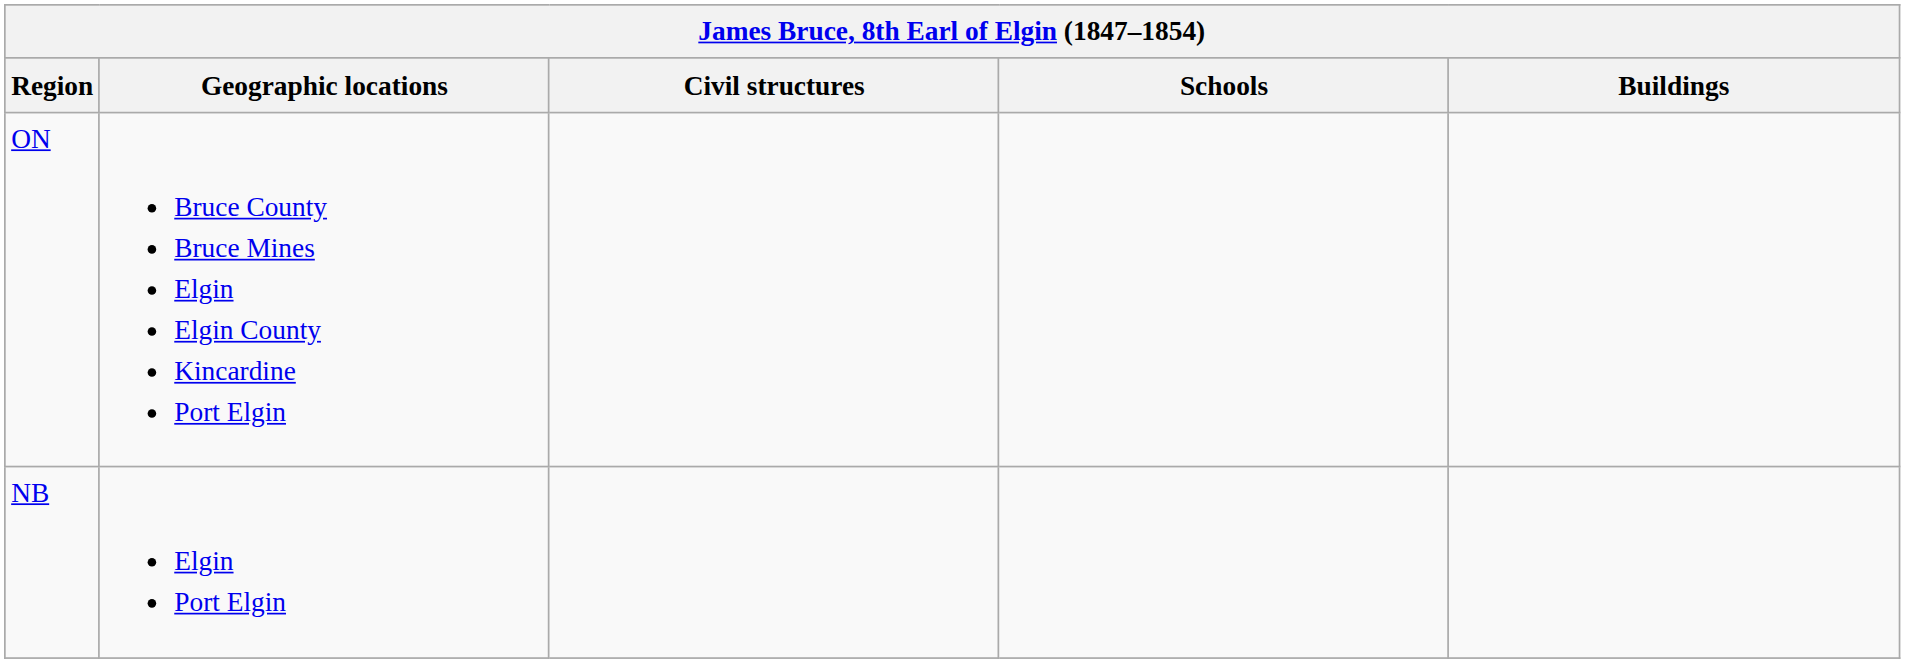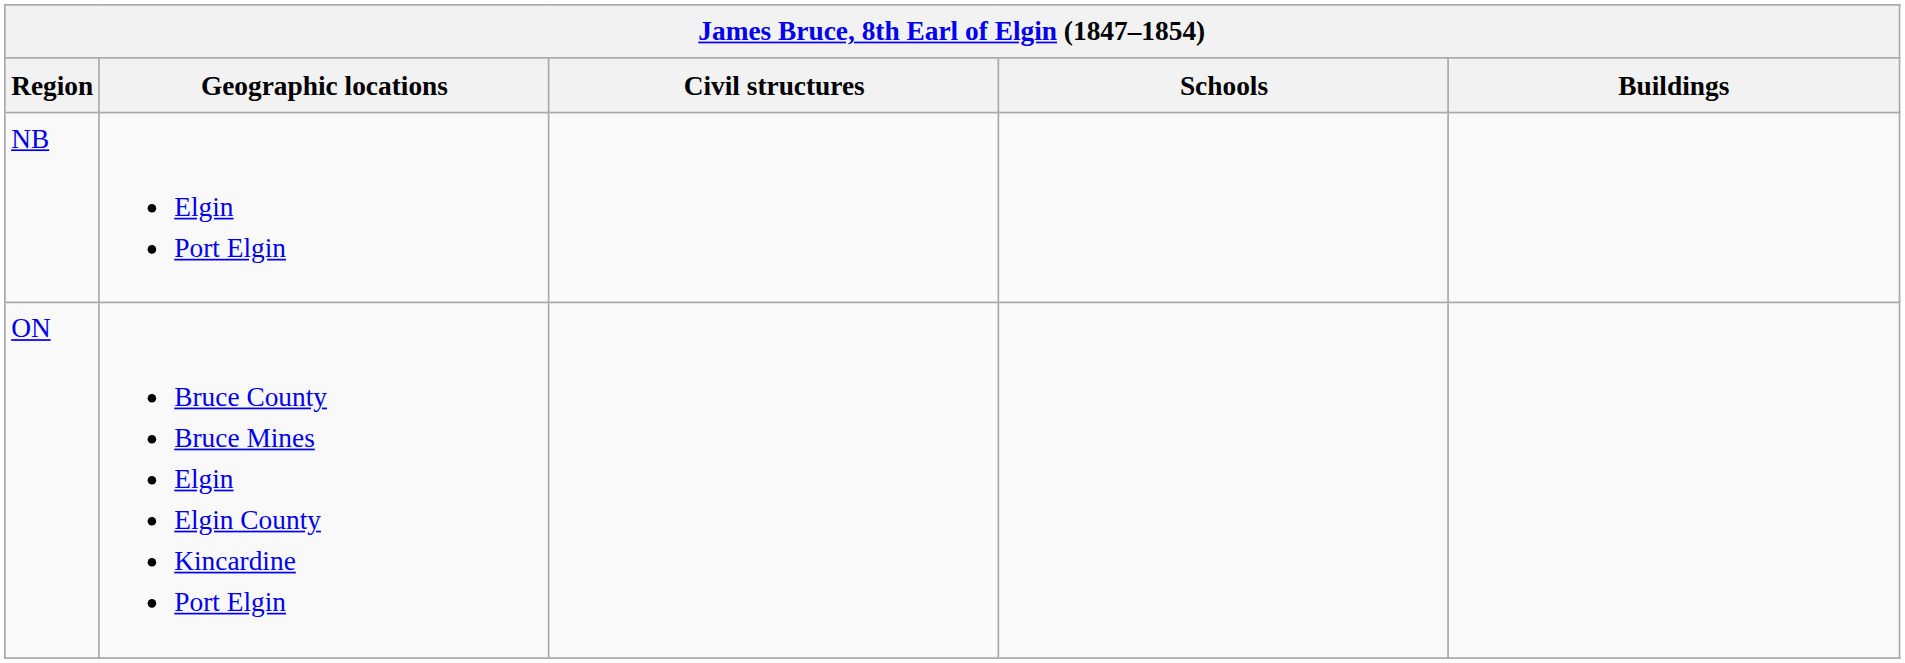rows swapped: NB <-> ON
